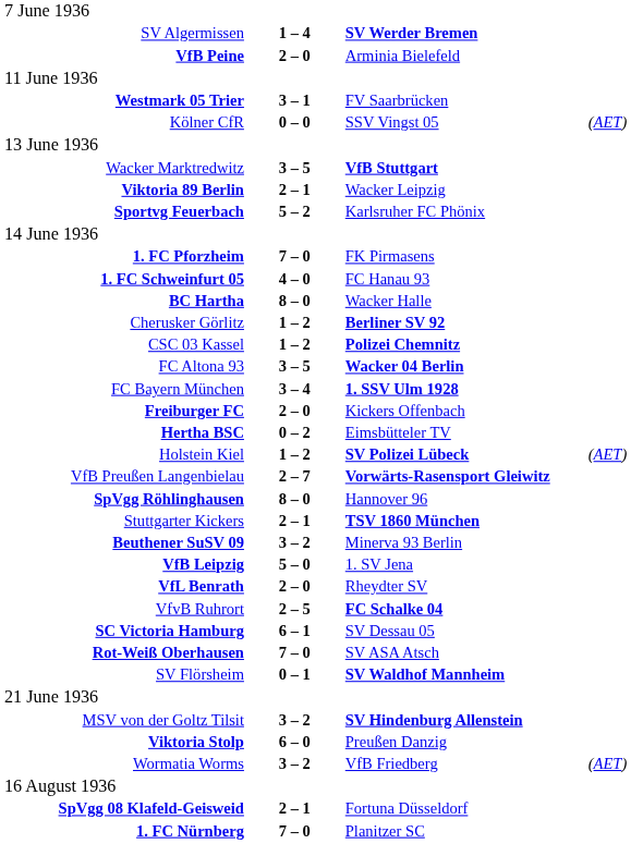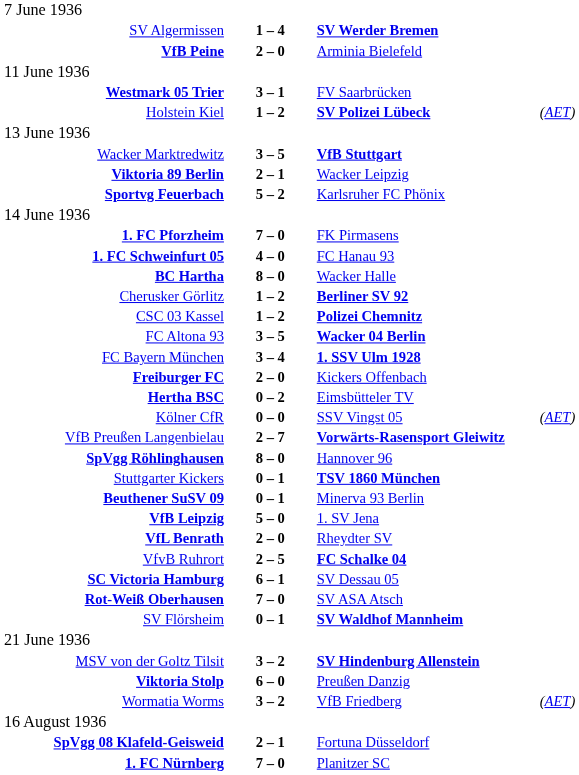rows swapped: Kölner CfR <-> Holstein Kiel
Stuttgarter Kickers | column 2: 2 – 1 -> 0 – 1
Beuthener SuSV 09 | column 2: 3 – 2 -> 0 – 1
